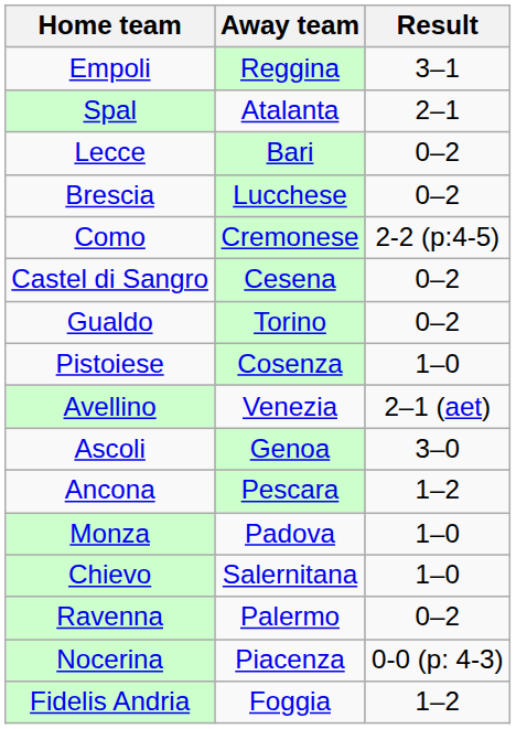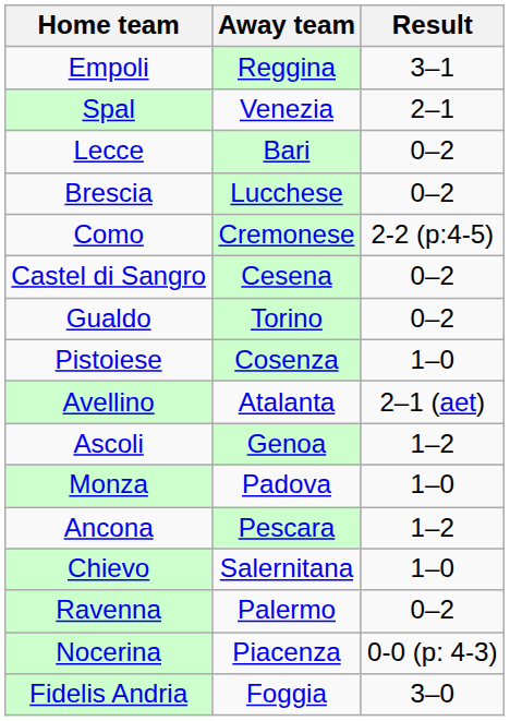Spal | Away team: Atalanta -> Venezia
Avellino | Away team: Venezia -> Atalanta
Ascoli | Result: 3–0 -> 1–2
rows swapped: Ancona <-> Monza
Fidelis Andria | Result: 1–2 -> 3–0
